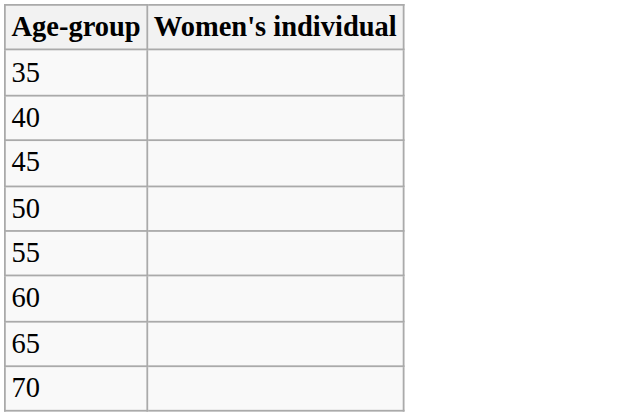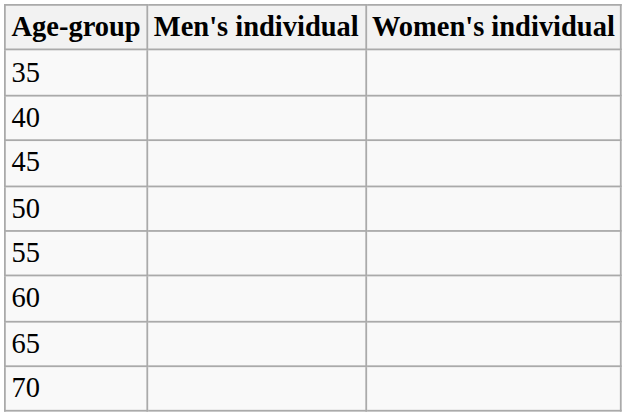+ column: Men's individual
